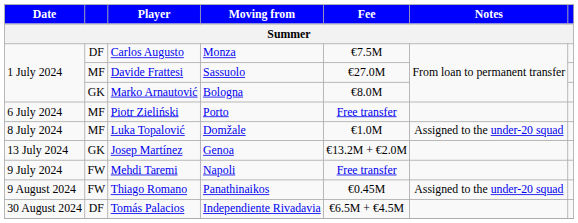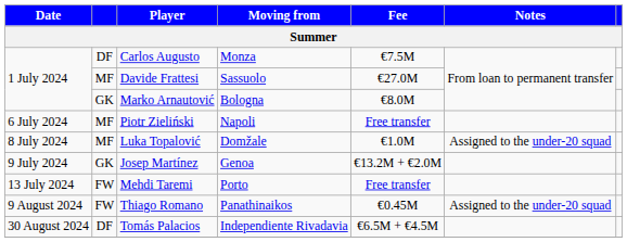Piotr Zieliński | Moving from: Porto -> Napoli
Josep Martínez | Date: 13 July 2024 -> 9 July 2024
Mehdi Taremi | Date: 9 July 2024 -> 13 July 2024
Mehdi Taremi | Moving from: Napoli -> Porto
